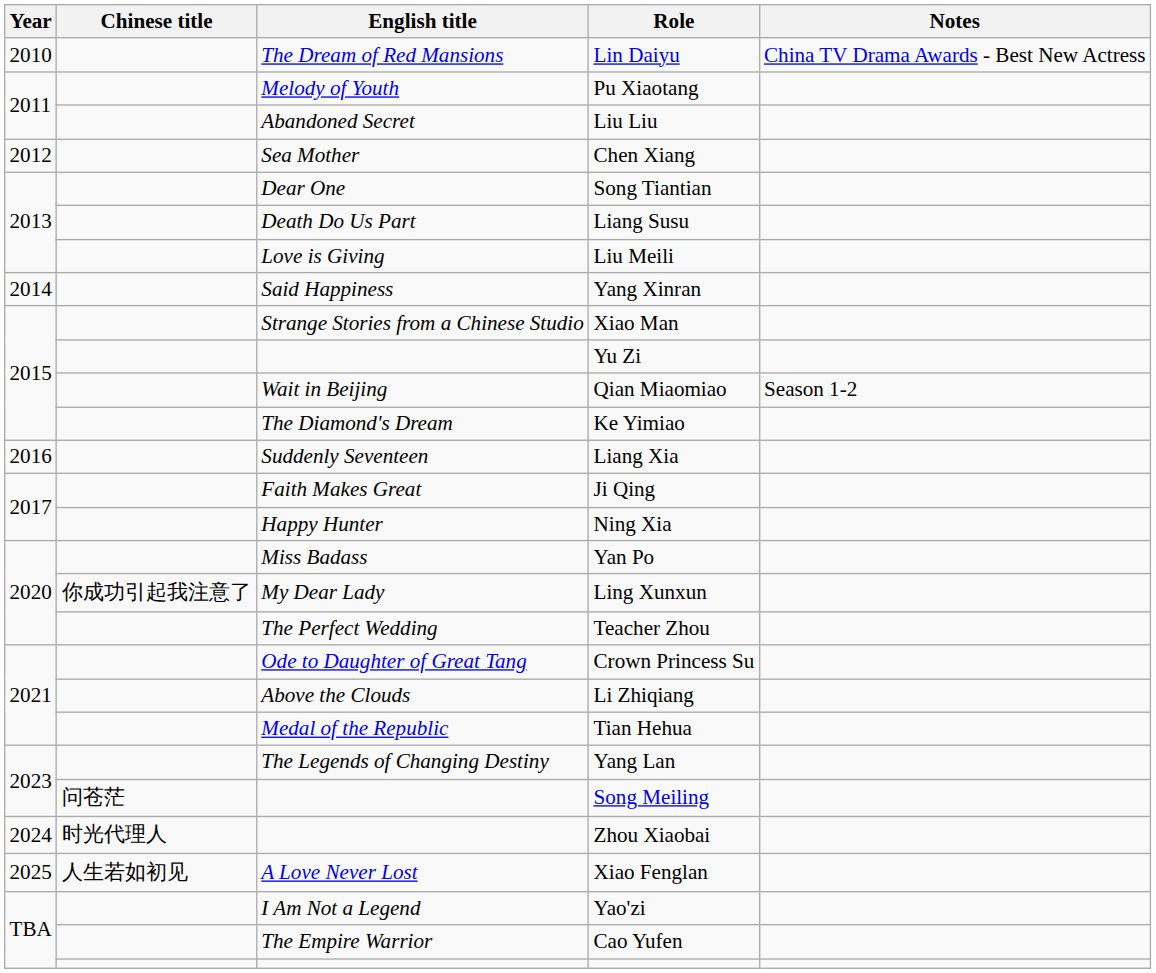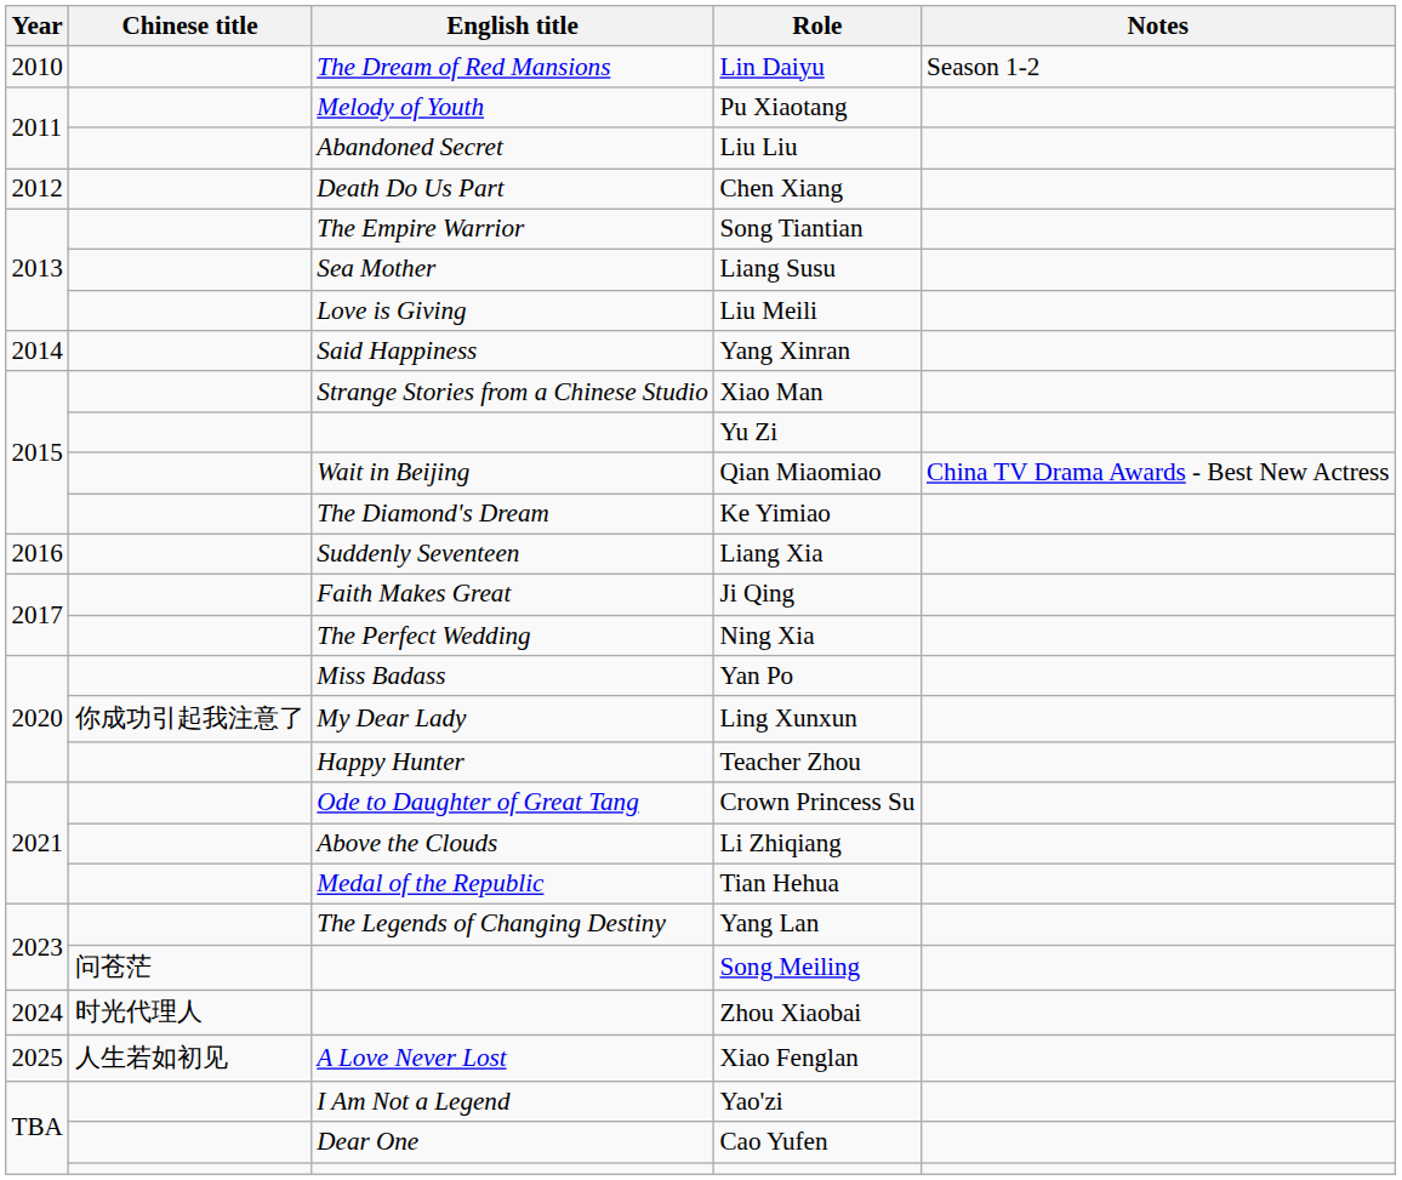Lin Daiyu | Notes: China TV Drama Awards - Best New Actress -> Season 1-2
Chen Xiang | English title: Sea Mother -> Death Do Us Part
Song Tiantian | English title: Dear One -> The Empire Warrior
Liang Susu | English title: Death Do Us Part -> Sea Mother
Qian Miaomiao | Notes: Season 1-2 -> China TV Drama Awards - Best New Actress
Ning Xia | English title: Happy Hunter -> The Perfect Wedding
Teacher Zhou | English title: The Perfect Wedding -> Happy Hunter
Cao Yufen | English title: The Empire Warrior -> Dear One
